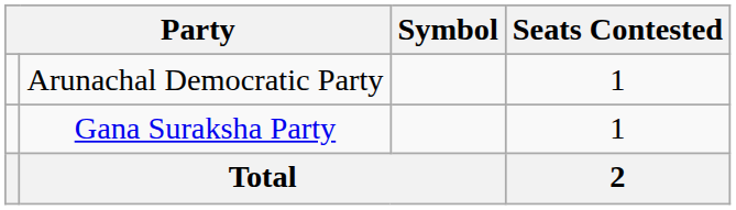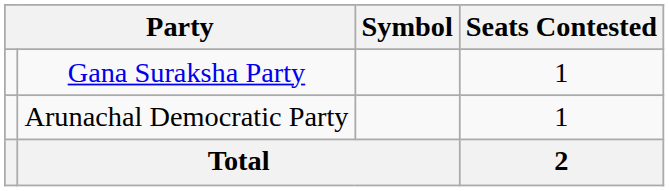rows swapped: Gana Suraksha Party <-> Arunachal Democratic Party
